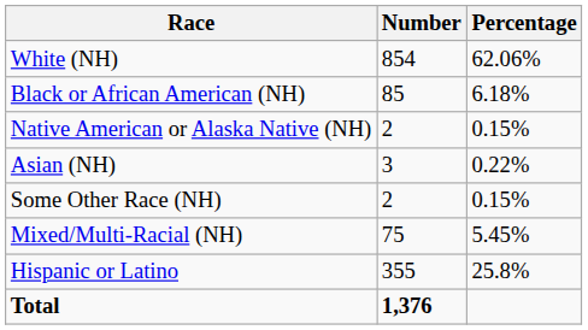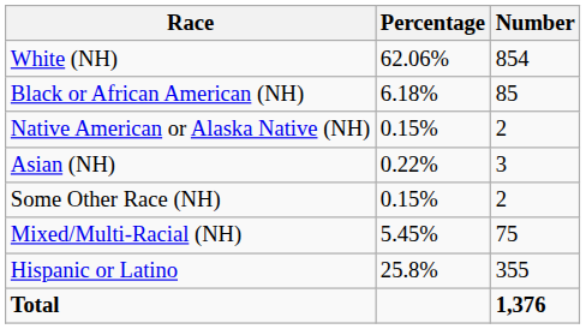columns swapped: Number <-> Percentage
